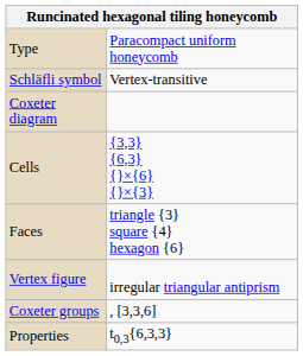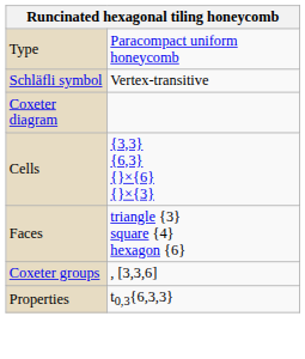- row: Vertex figure | irregular triangular antiprism
